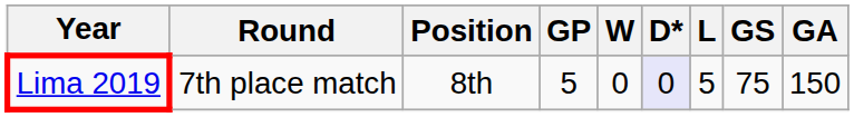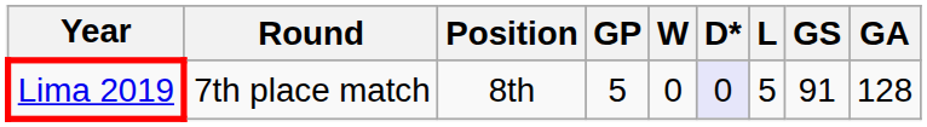Lima 2019 | GS: 75 -> 91
Lima 2019 | GA: 150 -> 128
